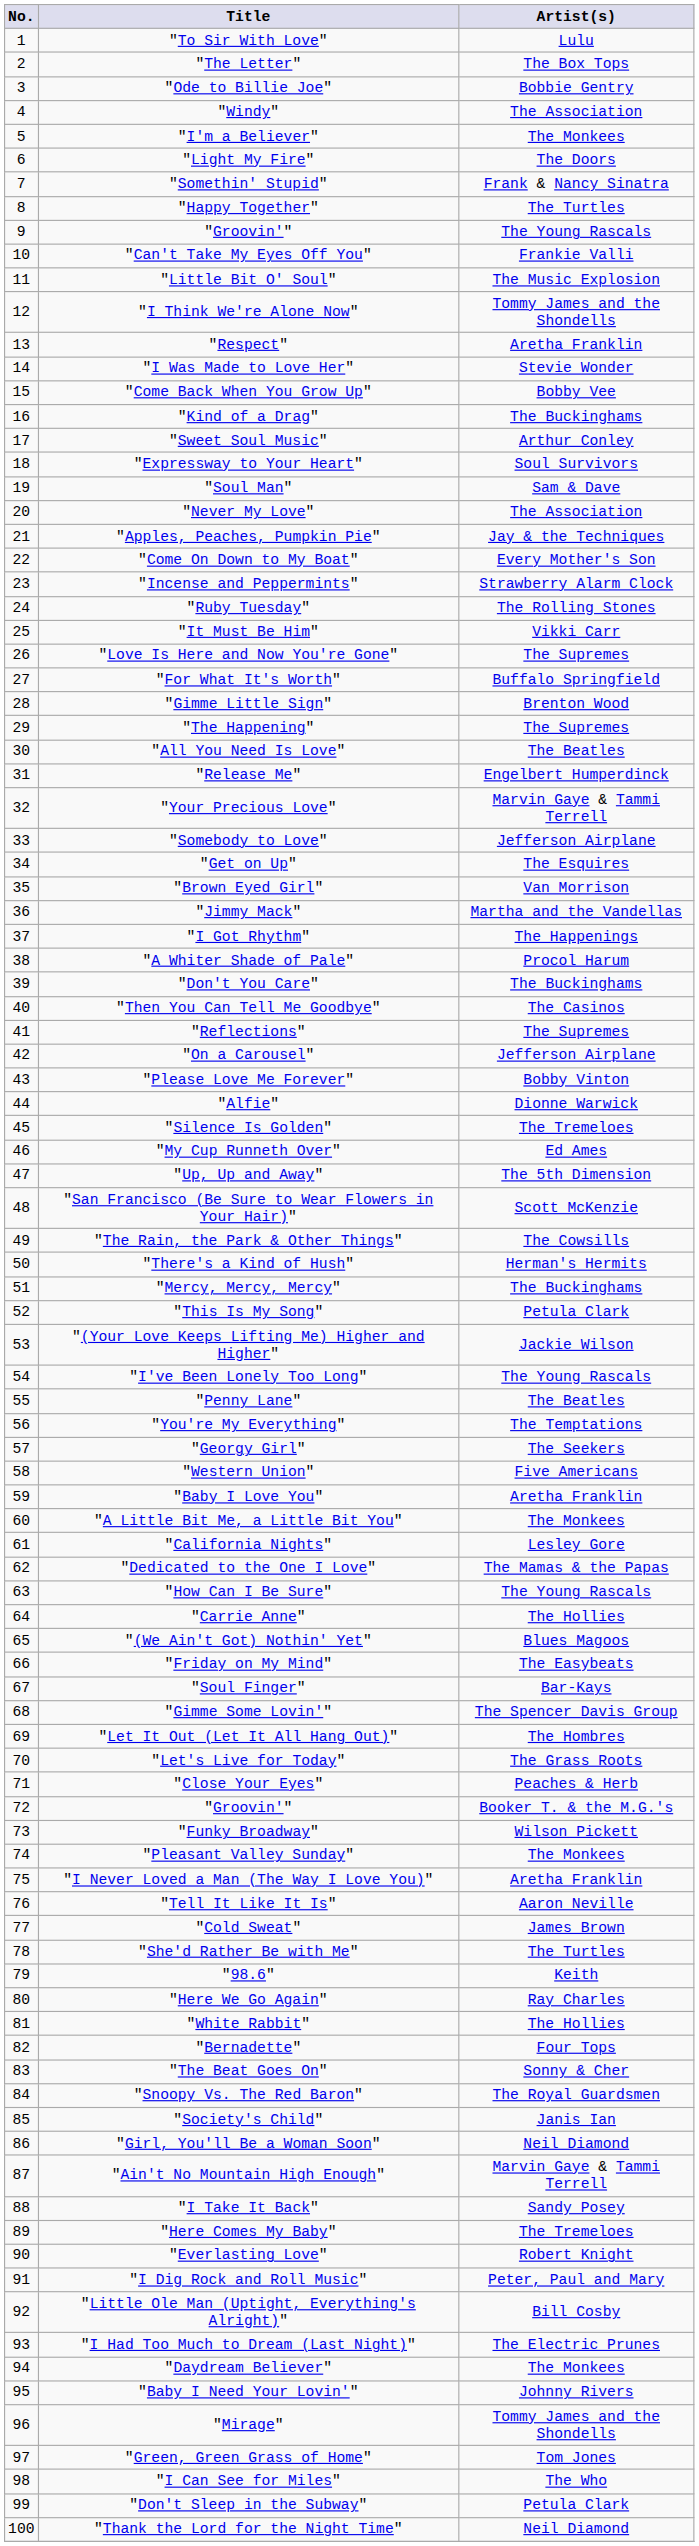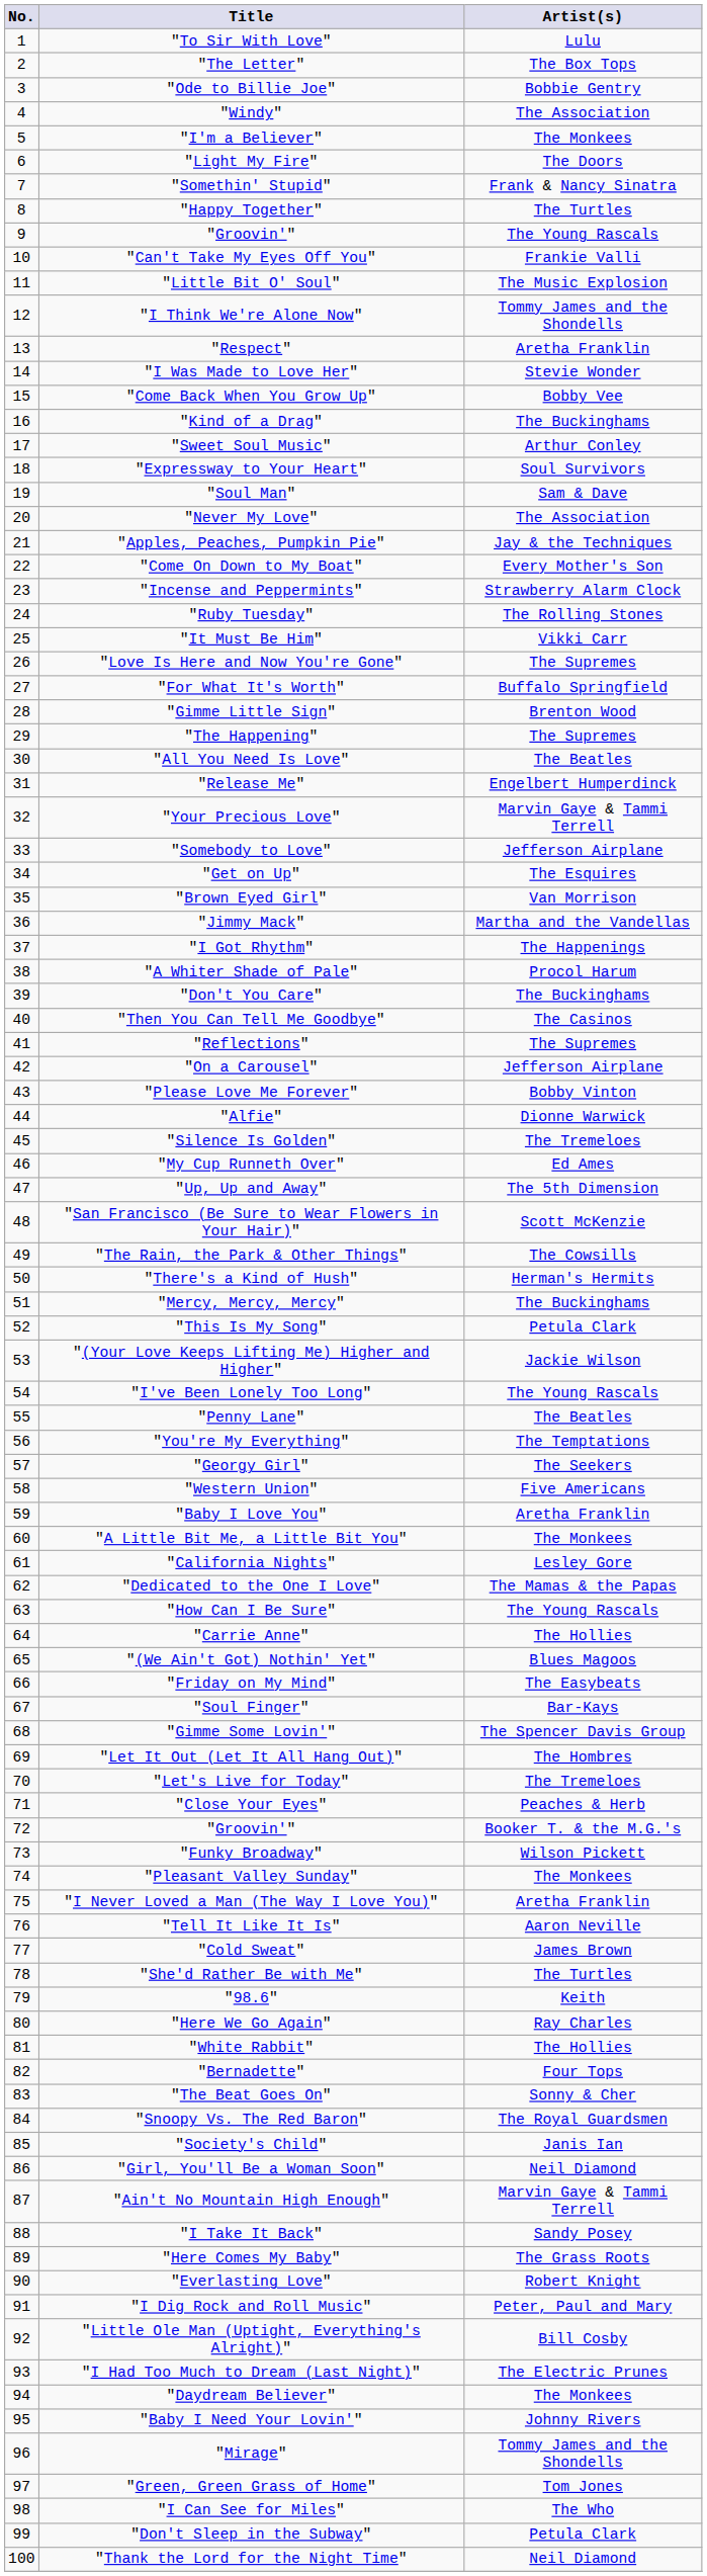"Let's Live for Today" | Artist(s): The Grass Roots -> The Tremeloes
"Here Comes My Baby" | Artist(s): The Tremeloes -> The Grass Roots
